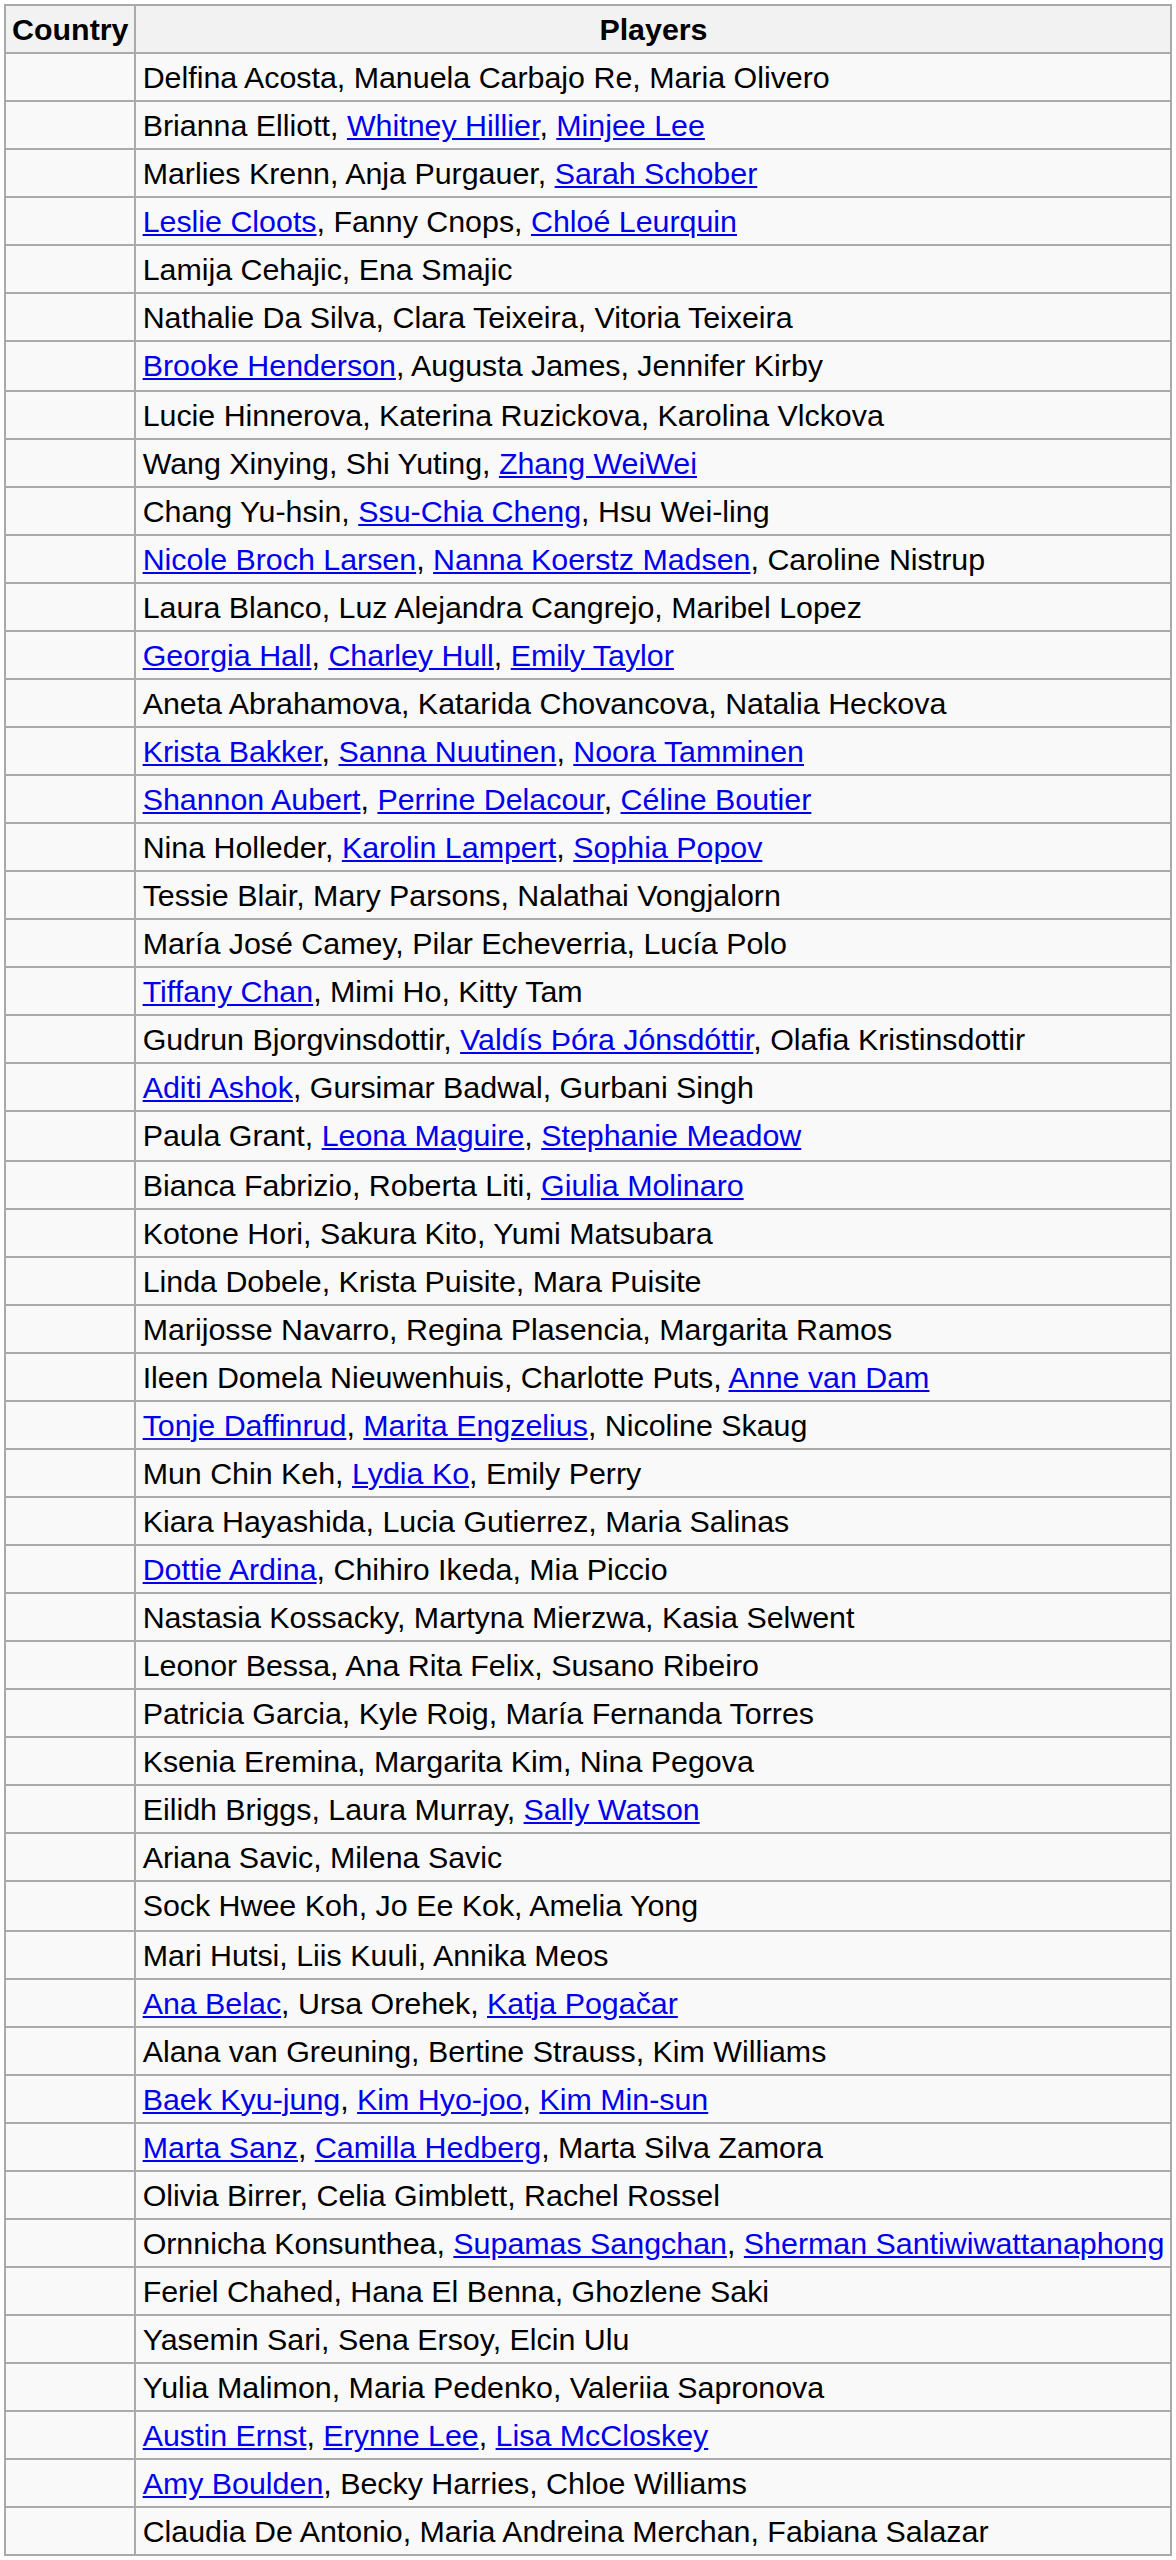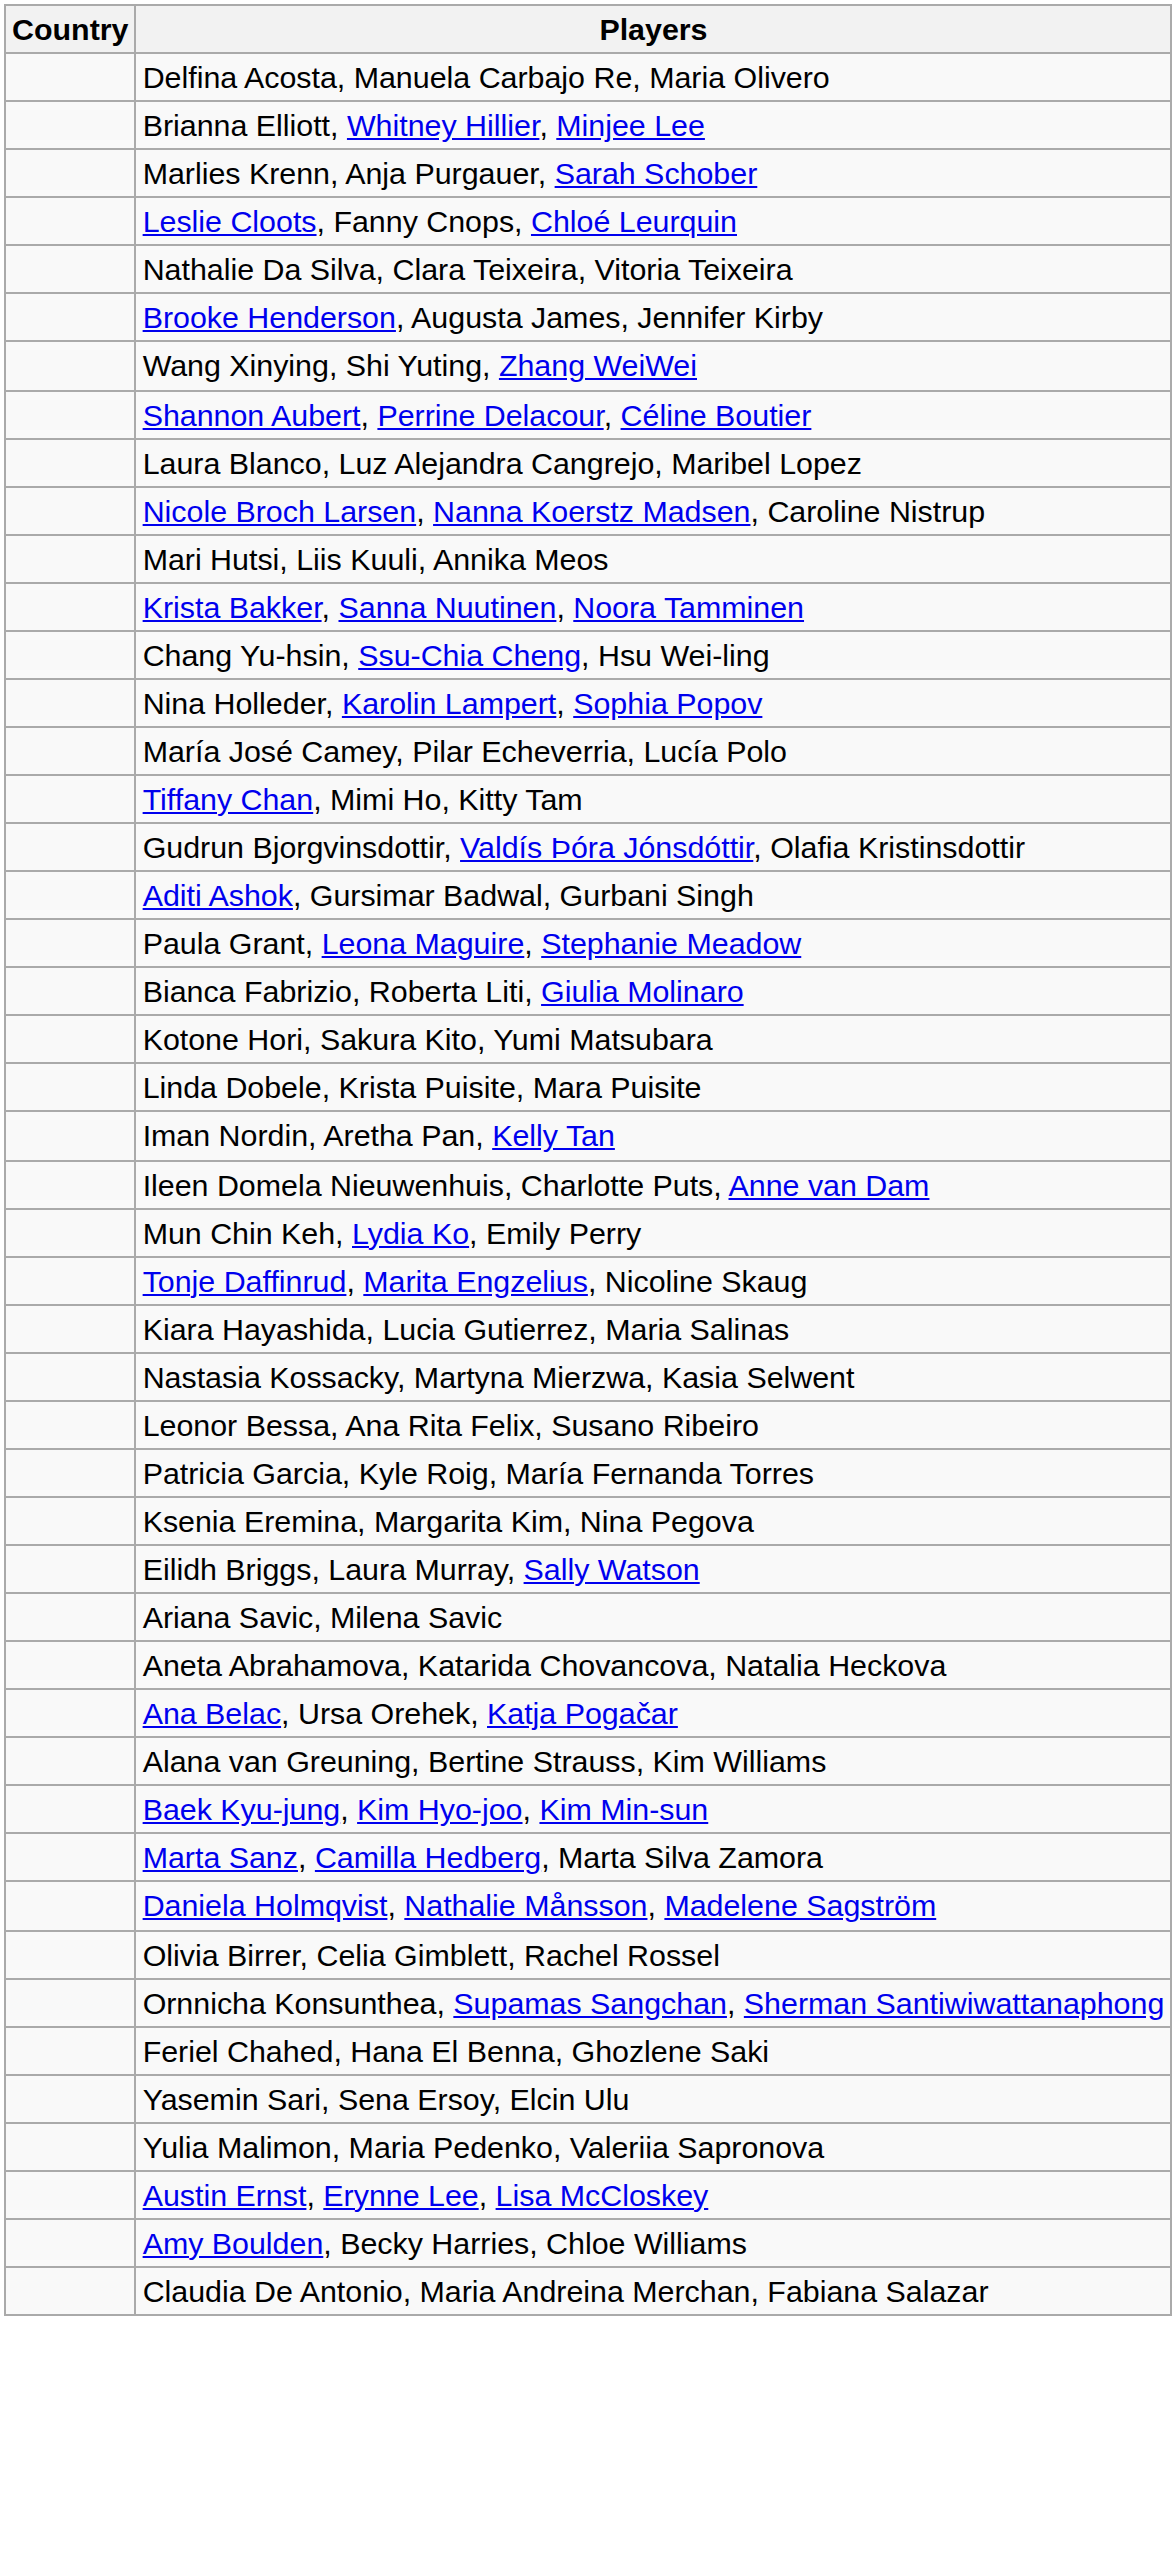- row: Lamija Cehajic, Ena Smajic
- row: Lucie Hinnerova, Katerina Ruzickova, Karolina Vlckova
rows swapped: Chang Yu-hsin, Ssu-Chia Cheng, Hsu Wei-ling <-> Shannon Aubert, Perrine Delacour, Céline Boutier
rows swapped: Laura Blanco, Luz Alejandra Cangrejo, Maribel Lopez <-> Nicole Broch Larsen, Nanna Koerstz Madsen, Caroline Nistrup
- row: Georgia Hall, Charley Hull, Emily Taylor
rows swapped: Mari Hutsi, Liis Kuuli, Annika Meos <-> Aneta Abrahamova, Katarida Chovancova, Natalia Heckova
- row: Tessie Blair, Mary Parsons, Nalathai Vongjalorn
+ row: Iman Nordin, Aretha Pan, Kelly Tan
- row: Marijosse Navarro, Regina Plasencia, Margarita Ramos
rows swapped: Mun Chin Keh, Lydia Ko, Emily Perry <-> Tonje Daffinrud, Marita Engzelius, Nicoline Skaug
- row: Dottie Ardina, Chihiro Ikeda, Mia Piccio
- row: Sock Hwee Koh, Jo Ee Kok, Amelia Yong
+ row: Daniela Holmqvist, Nathalie Månsson, Madelene Sagström
